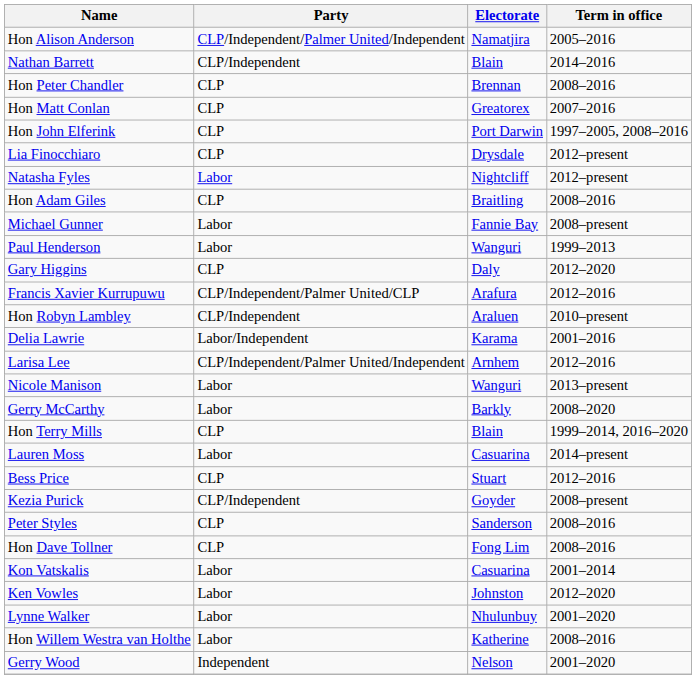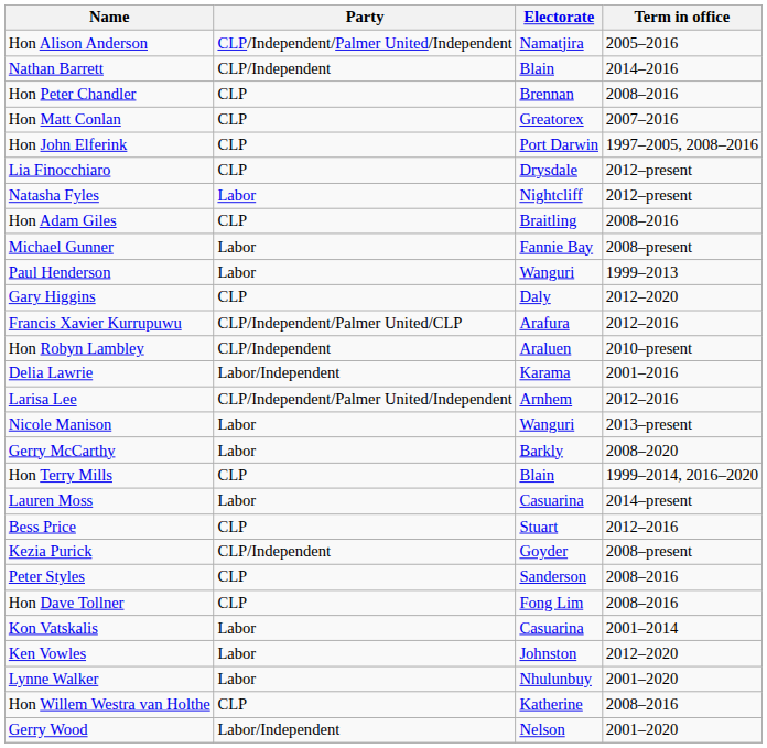Hon Willem Westra van Holthe | Party: Labor -> CLP
Gerry Wood | Party: Independent -> Labor/Independent
